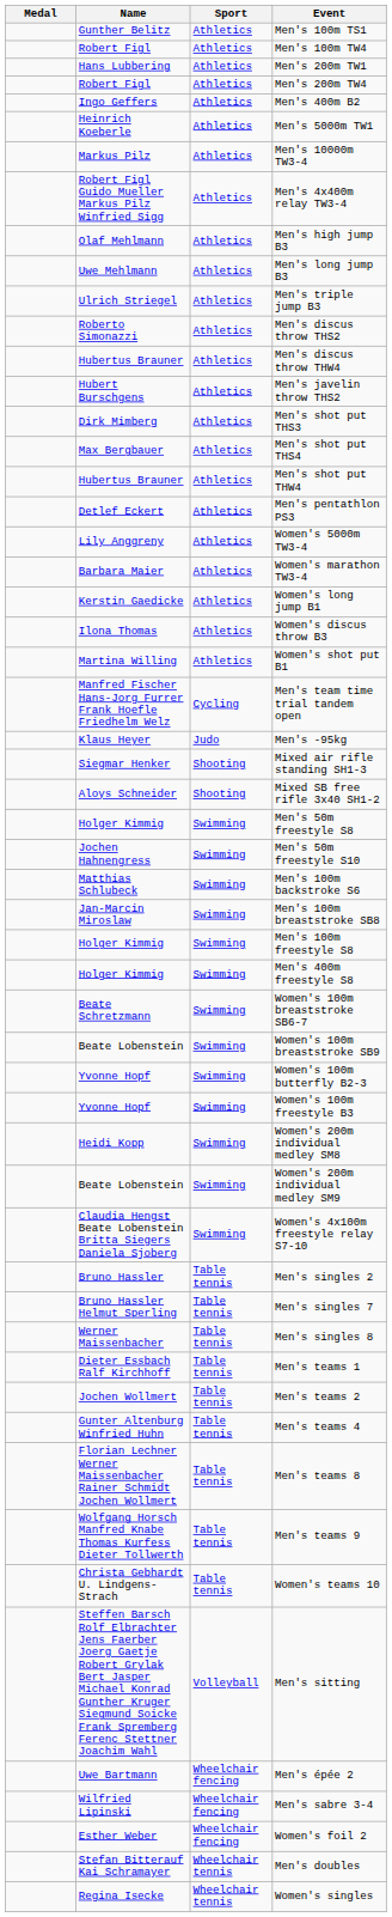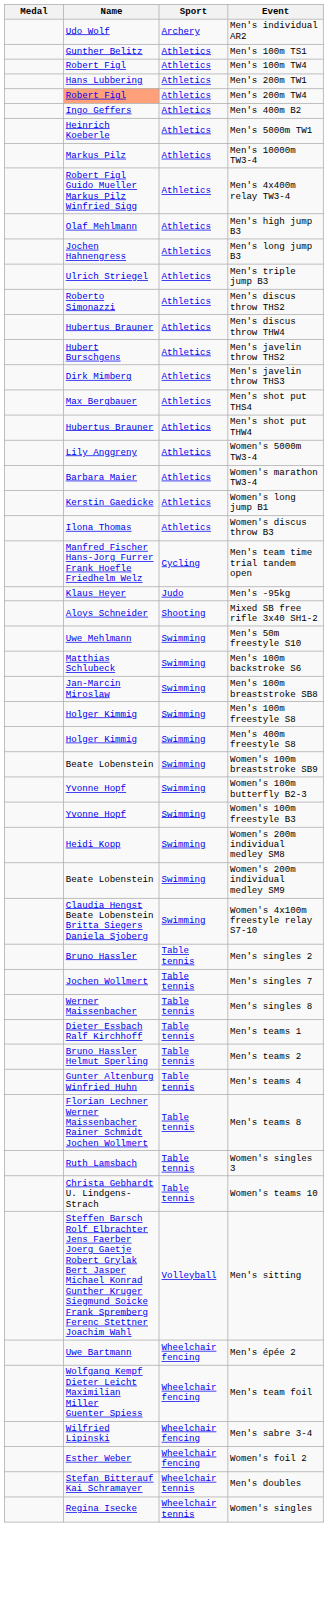+ row: Udo Wolf | Archery | Men's individual AR2
Men's 200m TW4 | Name: no background -> lightsalmon background
Men's long jump B3 | Name: Uwe Mehlmann -> Jochen Hahnengress
+ row: Dirk Mimberg | Athletics | Men's javelin throw THS3
- row: Dirk Mimberg | Athletics | Men's shot put THS3
- row: Detlef Eckert | Athletics | Men's pentathlon PS3
- row: Martina Willing | Athletics | Women's shot put B1
- row: Siegmar Henker | Shooting | Mixed air rifle standing SH1-3
- row: Holger Kimmig | Swimming | Men's 50m freestyle S8
Men's 50m freestyle S10 | Name: Jochen Hahnengress -> Uwe Mehlmann
- row: Beate Schretzmann | Swimming | Women's 100m breaststroke SB6-7
Men's singles 7 | Name: Bruno Hassler Helmut Sperling -> Jochen Wollmert
Men's teams 2 | Name: Jochen Wollmert -> Bruno Hassler Helmut Sperling
- row: Wolfgang Horsch Manfred Knabe Thomas Kurfess Dieter Tollwerth | Table tennis | Men's teams 9
+ row: Ruth Lamsbach | Table tennis | Women's singles 3
+ row: Wolfgang Kempf Dieter Leicht Maximilian Miller Guenter Spiess | Wheelchair fencing | Men's team foil
